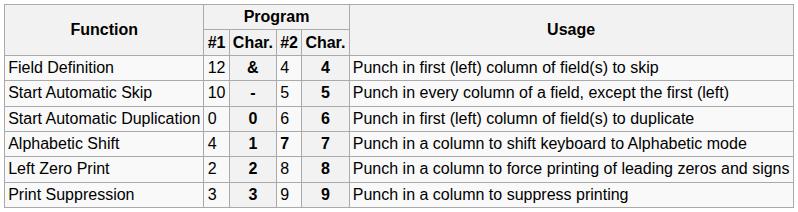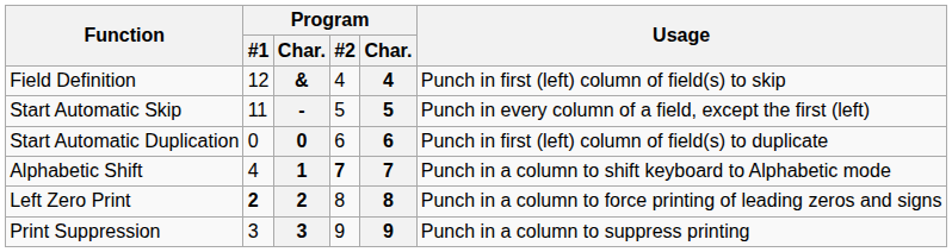Start Automatic Skip | Program / #1: 10 -> 11
Left Zero Print | Program / #1: normal -> bold
